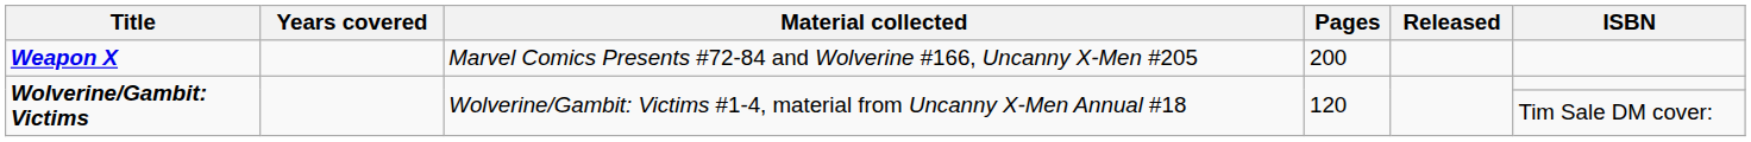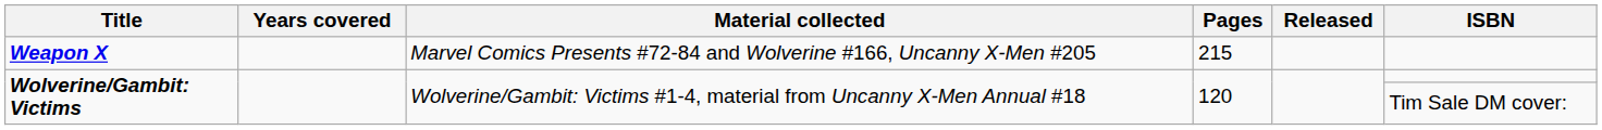Weapon X | Pages: 200 -> 215
